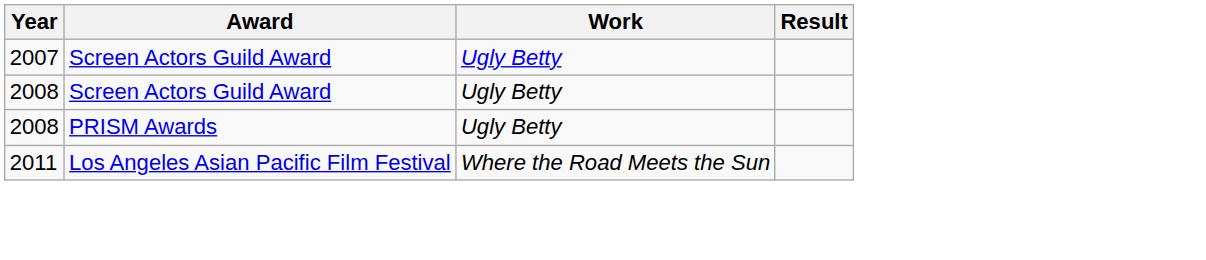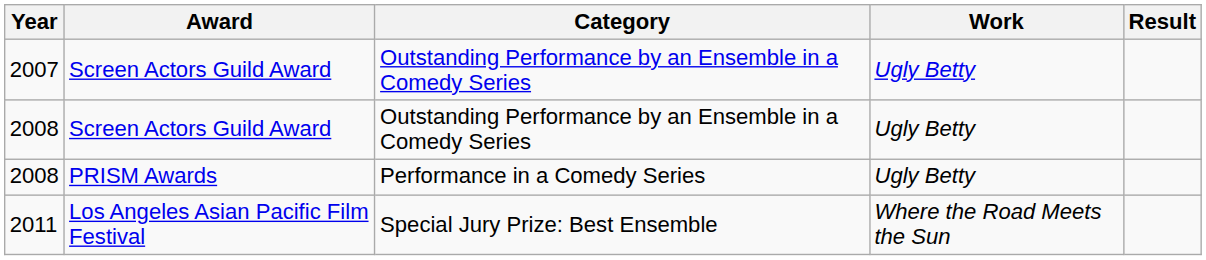+ column: Category | Outstanding Performance by an Ensemble in a Comedy Series | Outstanding Performance by an Ensemble in a Comedy Series | Performance in a Comedy Series | Special Jury Prize: Best Ensemble
